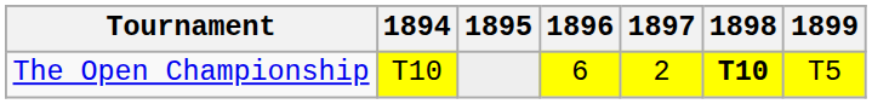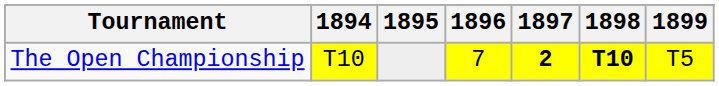The Open Championship | 1896: 6 -> 7
The Open Championship | 1897: normal -> bold
